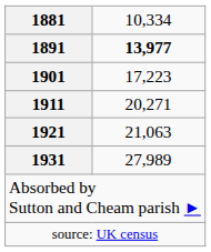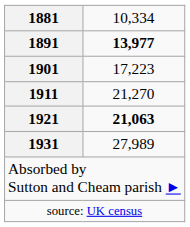1911 | column 2: 20,271 -> 21,270
1921 | column 2: normal -> bold
